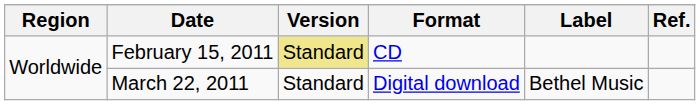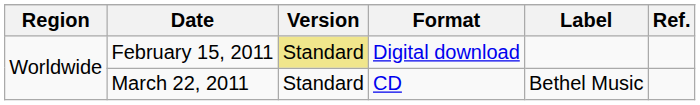February 15, 2011 | Format: CD -> Digital download
March 22, 2011 | Format: Digital download -> CD
